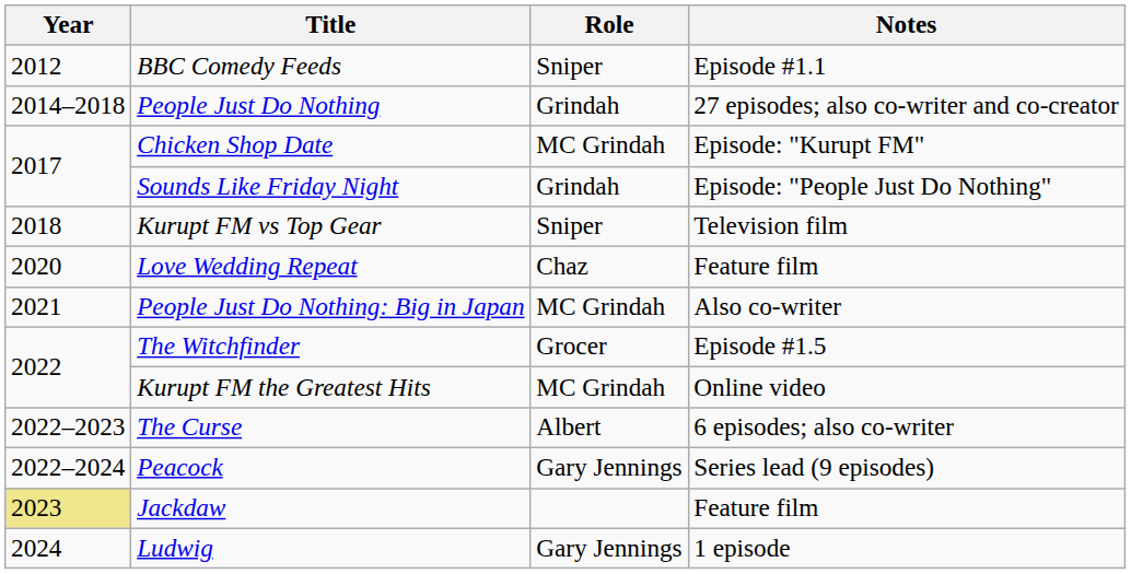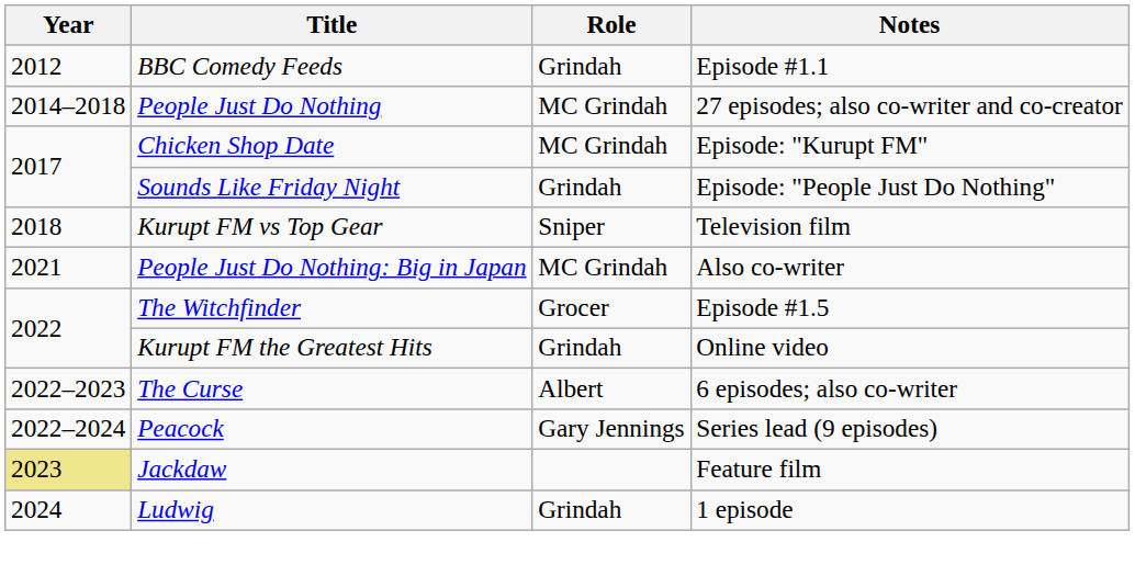BBC Comedy Feeds | Role: Sniper -> Grindah
People Just Do Nothing | Role: Grindah -> MC Grindah
- row: 2020 | Love Wedding Repeat | Chaz | Feature film
Kurupt FM the Greatest Hits | Role: MC Grindah -> Grindah
Ludwig | Role: Gary Jennings -> Grindah
